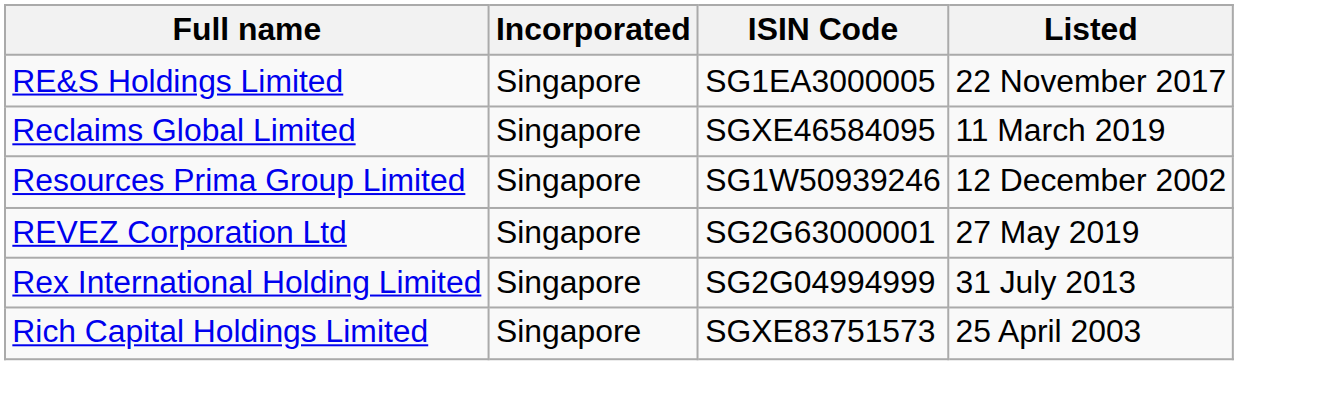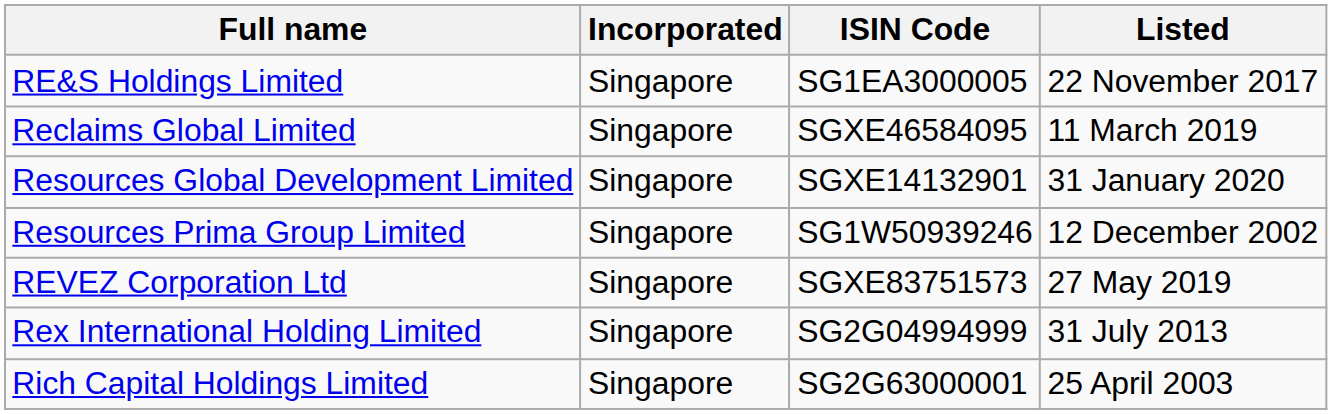+ row: Resources Global Development Limited | Singapore | SGXE14132901 | 31 January 2020
REVEZ Corporation Ltd | ISIN Code: SG2G63000001 -> SGXE83751573
Rich Capital Holdings Limited | ISIN Code: SGXE83751573 -> SG2G63000001
